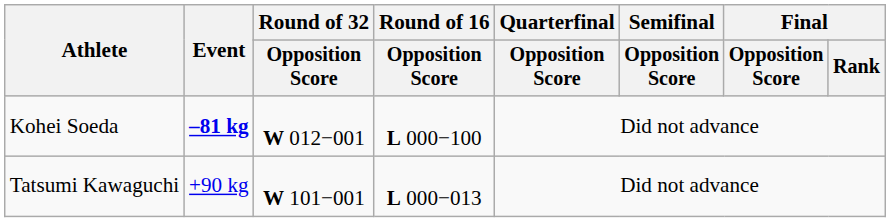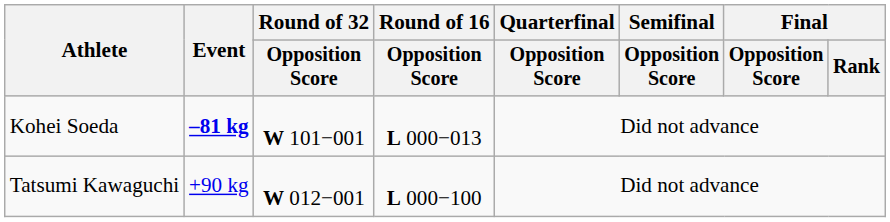Kohei Soeda | Round of 32 / Opposition Score: W 012−001 -> W 101−001
Kohei Soeda | Round of 16 / Opposition Score: L 000−100 -> L 000−013
Tatsumi Kawaguchi | Round of 32 / Opposition Score: W 101−001 -> W 012−001
Tatsumi Kawaguchi | Round of 16 / Opposition Score: L 000−013 -> L 000−100
